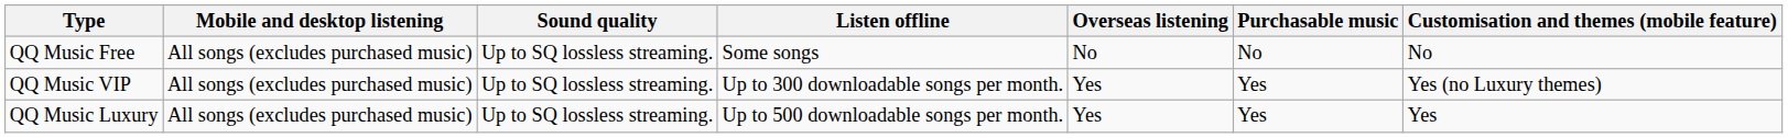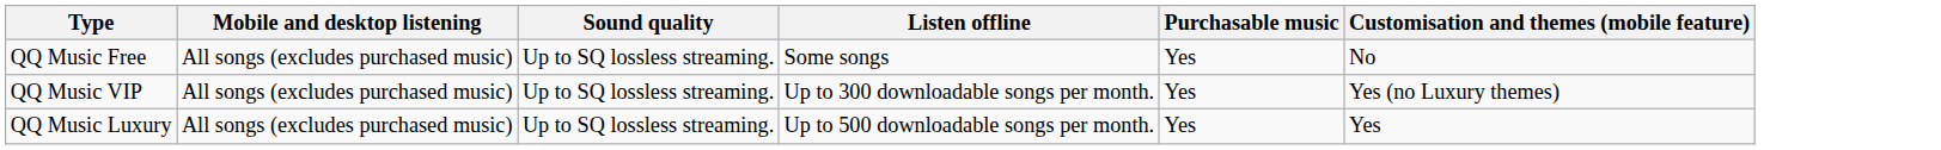- column: Overseas listening | No | Yes | Yes
QQ Music Free | Purchasable music: No -> Yes
